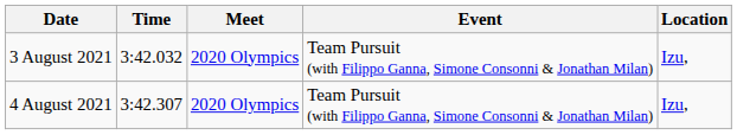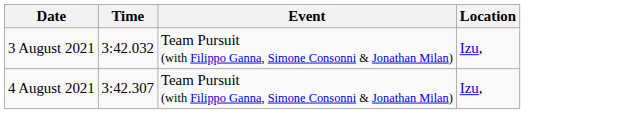- column: Meet | 2020 Olympics | 2020 Olympics
